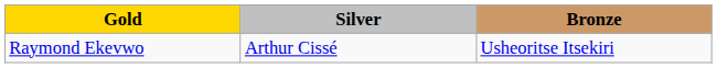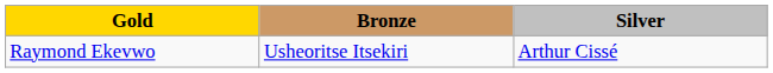columns swapped: Silver <-> Bronze
